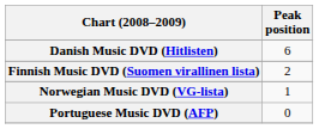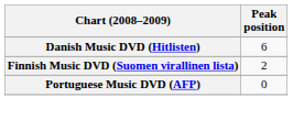- row: Norwegian Music DVD (VG-lista) | 1
